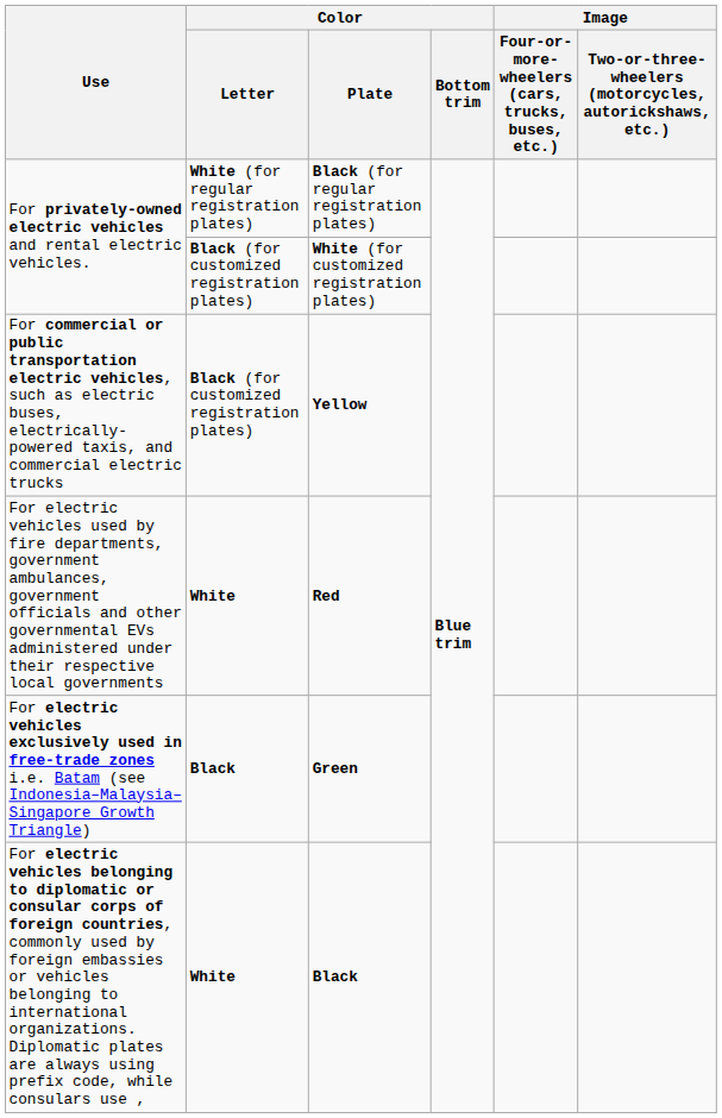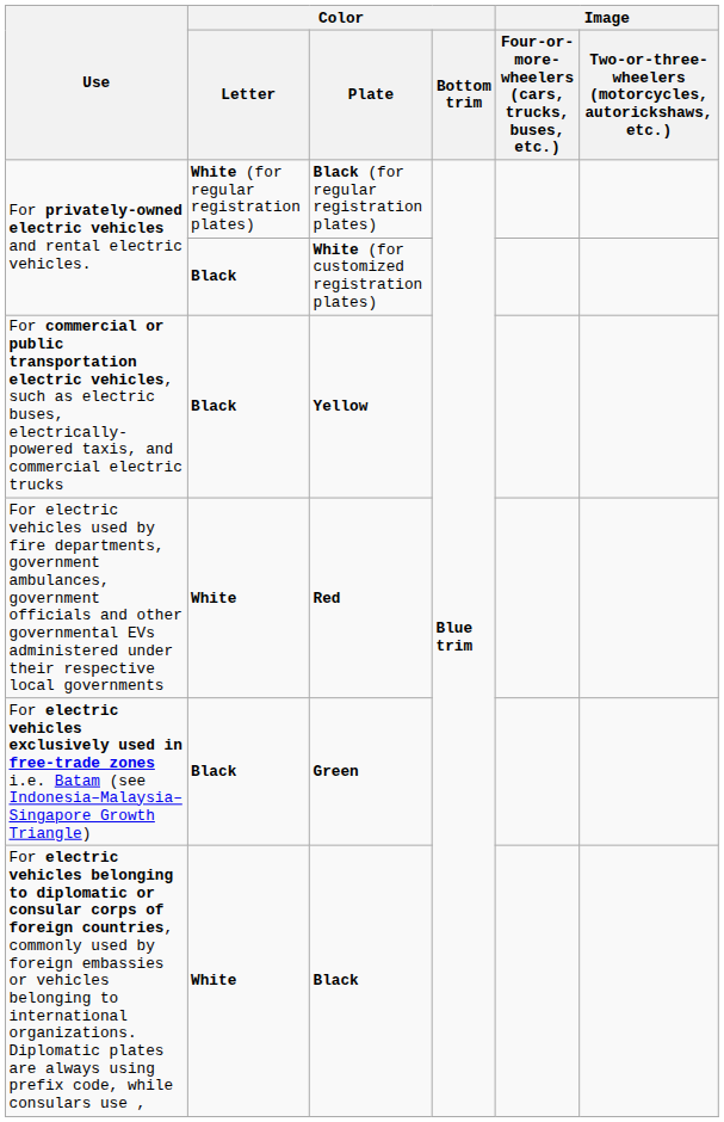White (for customized registration plates) | Color / Letter: Black (for customized registration plates) -> Black
Yellow | Color / Letter: Black (for customized registration plates) -> Black
